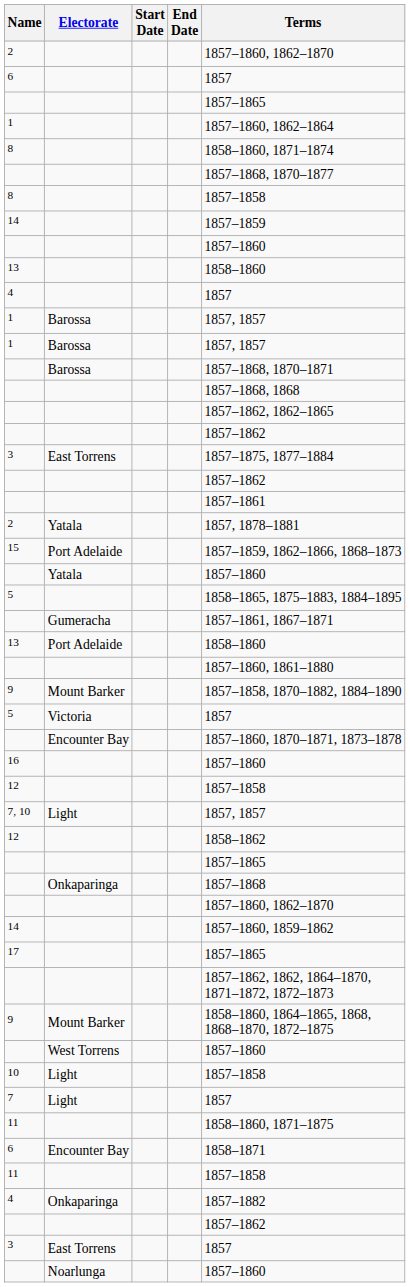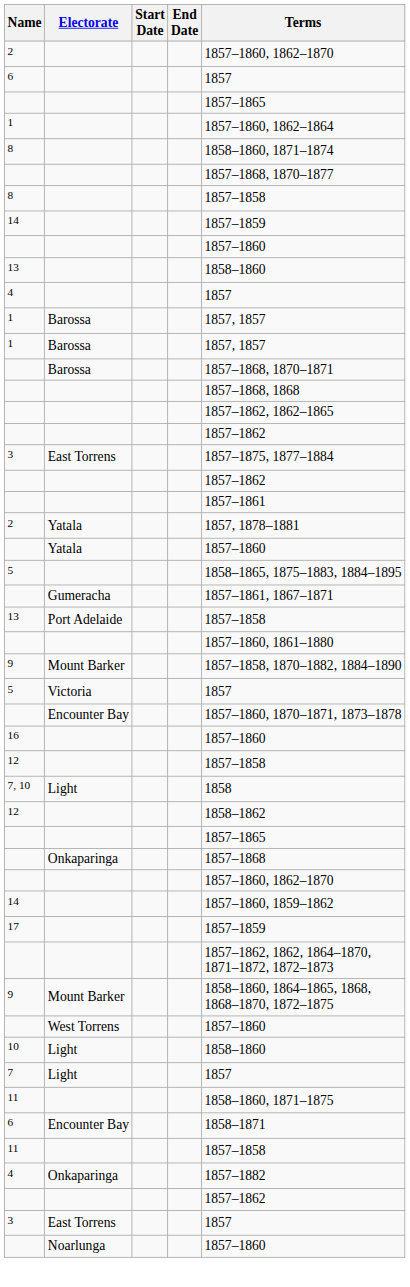- row: 15 | Port Adelaide | 1857–1859, 1862–1866, 1868–1873
13 / Port Adelaide | Terms: 1858–1860 -> 1857–1858
7, 10 | Terms: 1857, 1857 -> 1858
17 | Terms: 1857–1865 -> 1857–1859
10 | Terms: 1857–1858 -> 1858–1860
